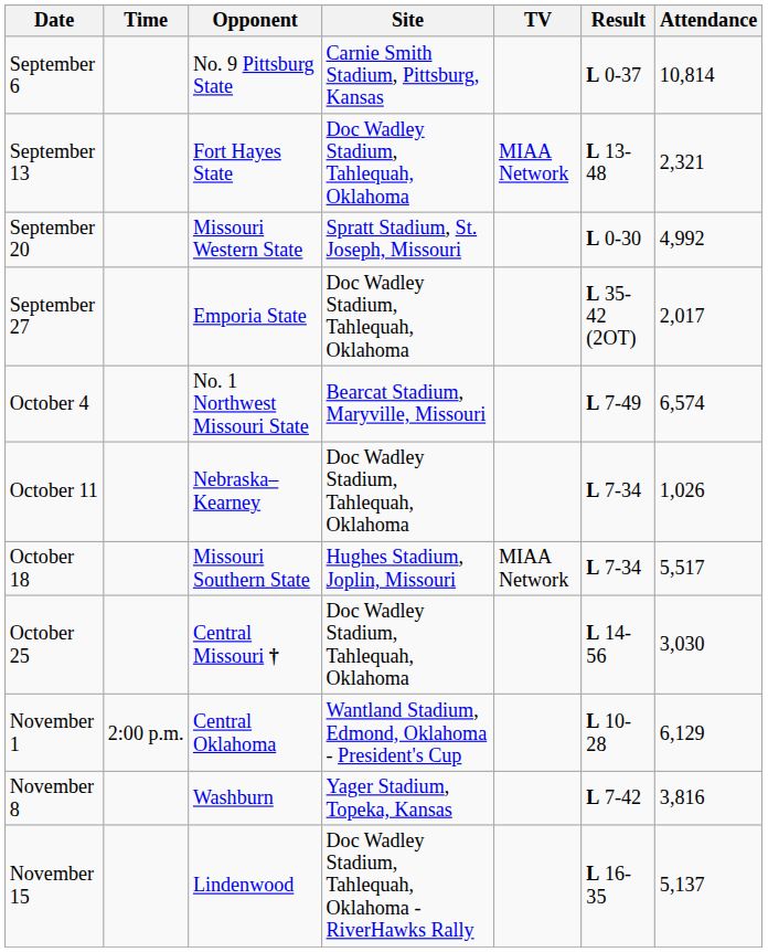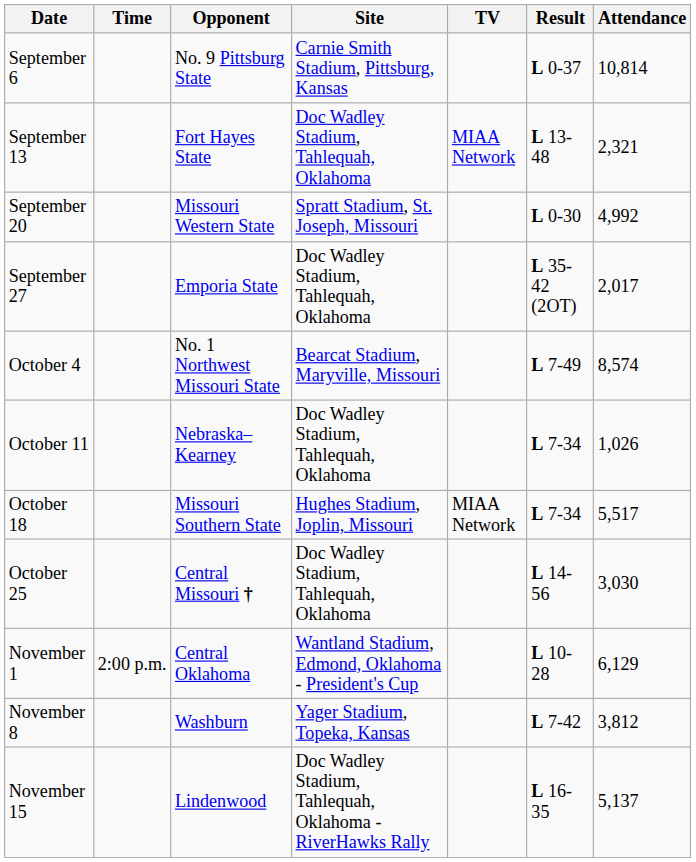October 4 | Attendance: 6,574 -> 8,574
November 8 | Attendance: 3,816 -> 3,812
